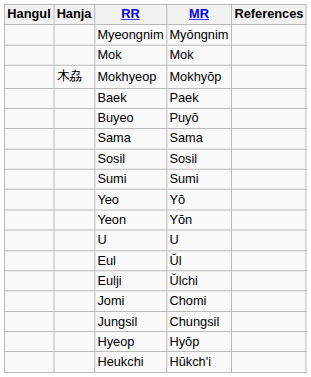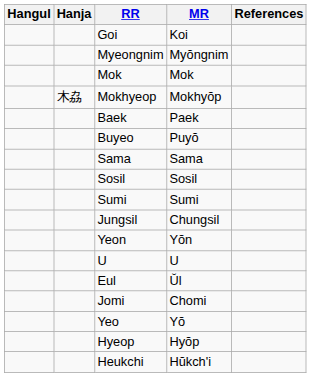+ row: Goi | Koi
rows swapped: Yeo <-> Jungsil
- row: Eulji | Ŭlchi
